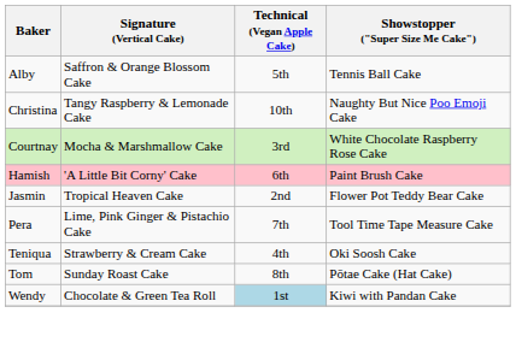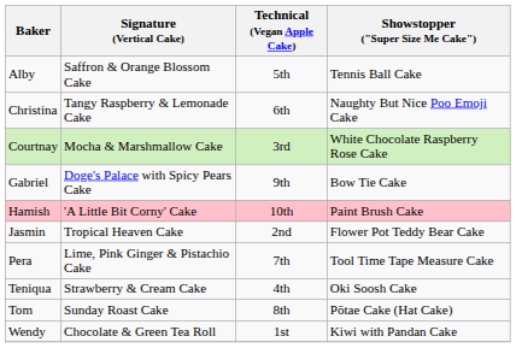Christina | Technical (Vegan Apple Cake): 10th -> 6th
+ row: Gabriel | Doge's Palace with Spicy Pears Cake | 9th | Bow Tie Cake
Hamish | Technical (Vegan Apple Cake): 6th -> 10th
Wendy | Technical (Vegan Apple Cake): lightblue background -> no background
